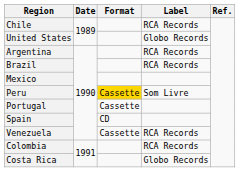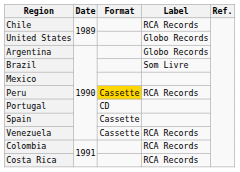Argentina | Label: RCA Records -> Globo Records
Brazil | Label: RCA Records -> Som Livre
Peru | Label: Som Livre -> RCA Records
Portugal | Format: Cassette -> CD
Spain | Format: CD -> Cassette
Costa Rica | Label: Globo Records -> RCA Records
